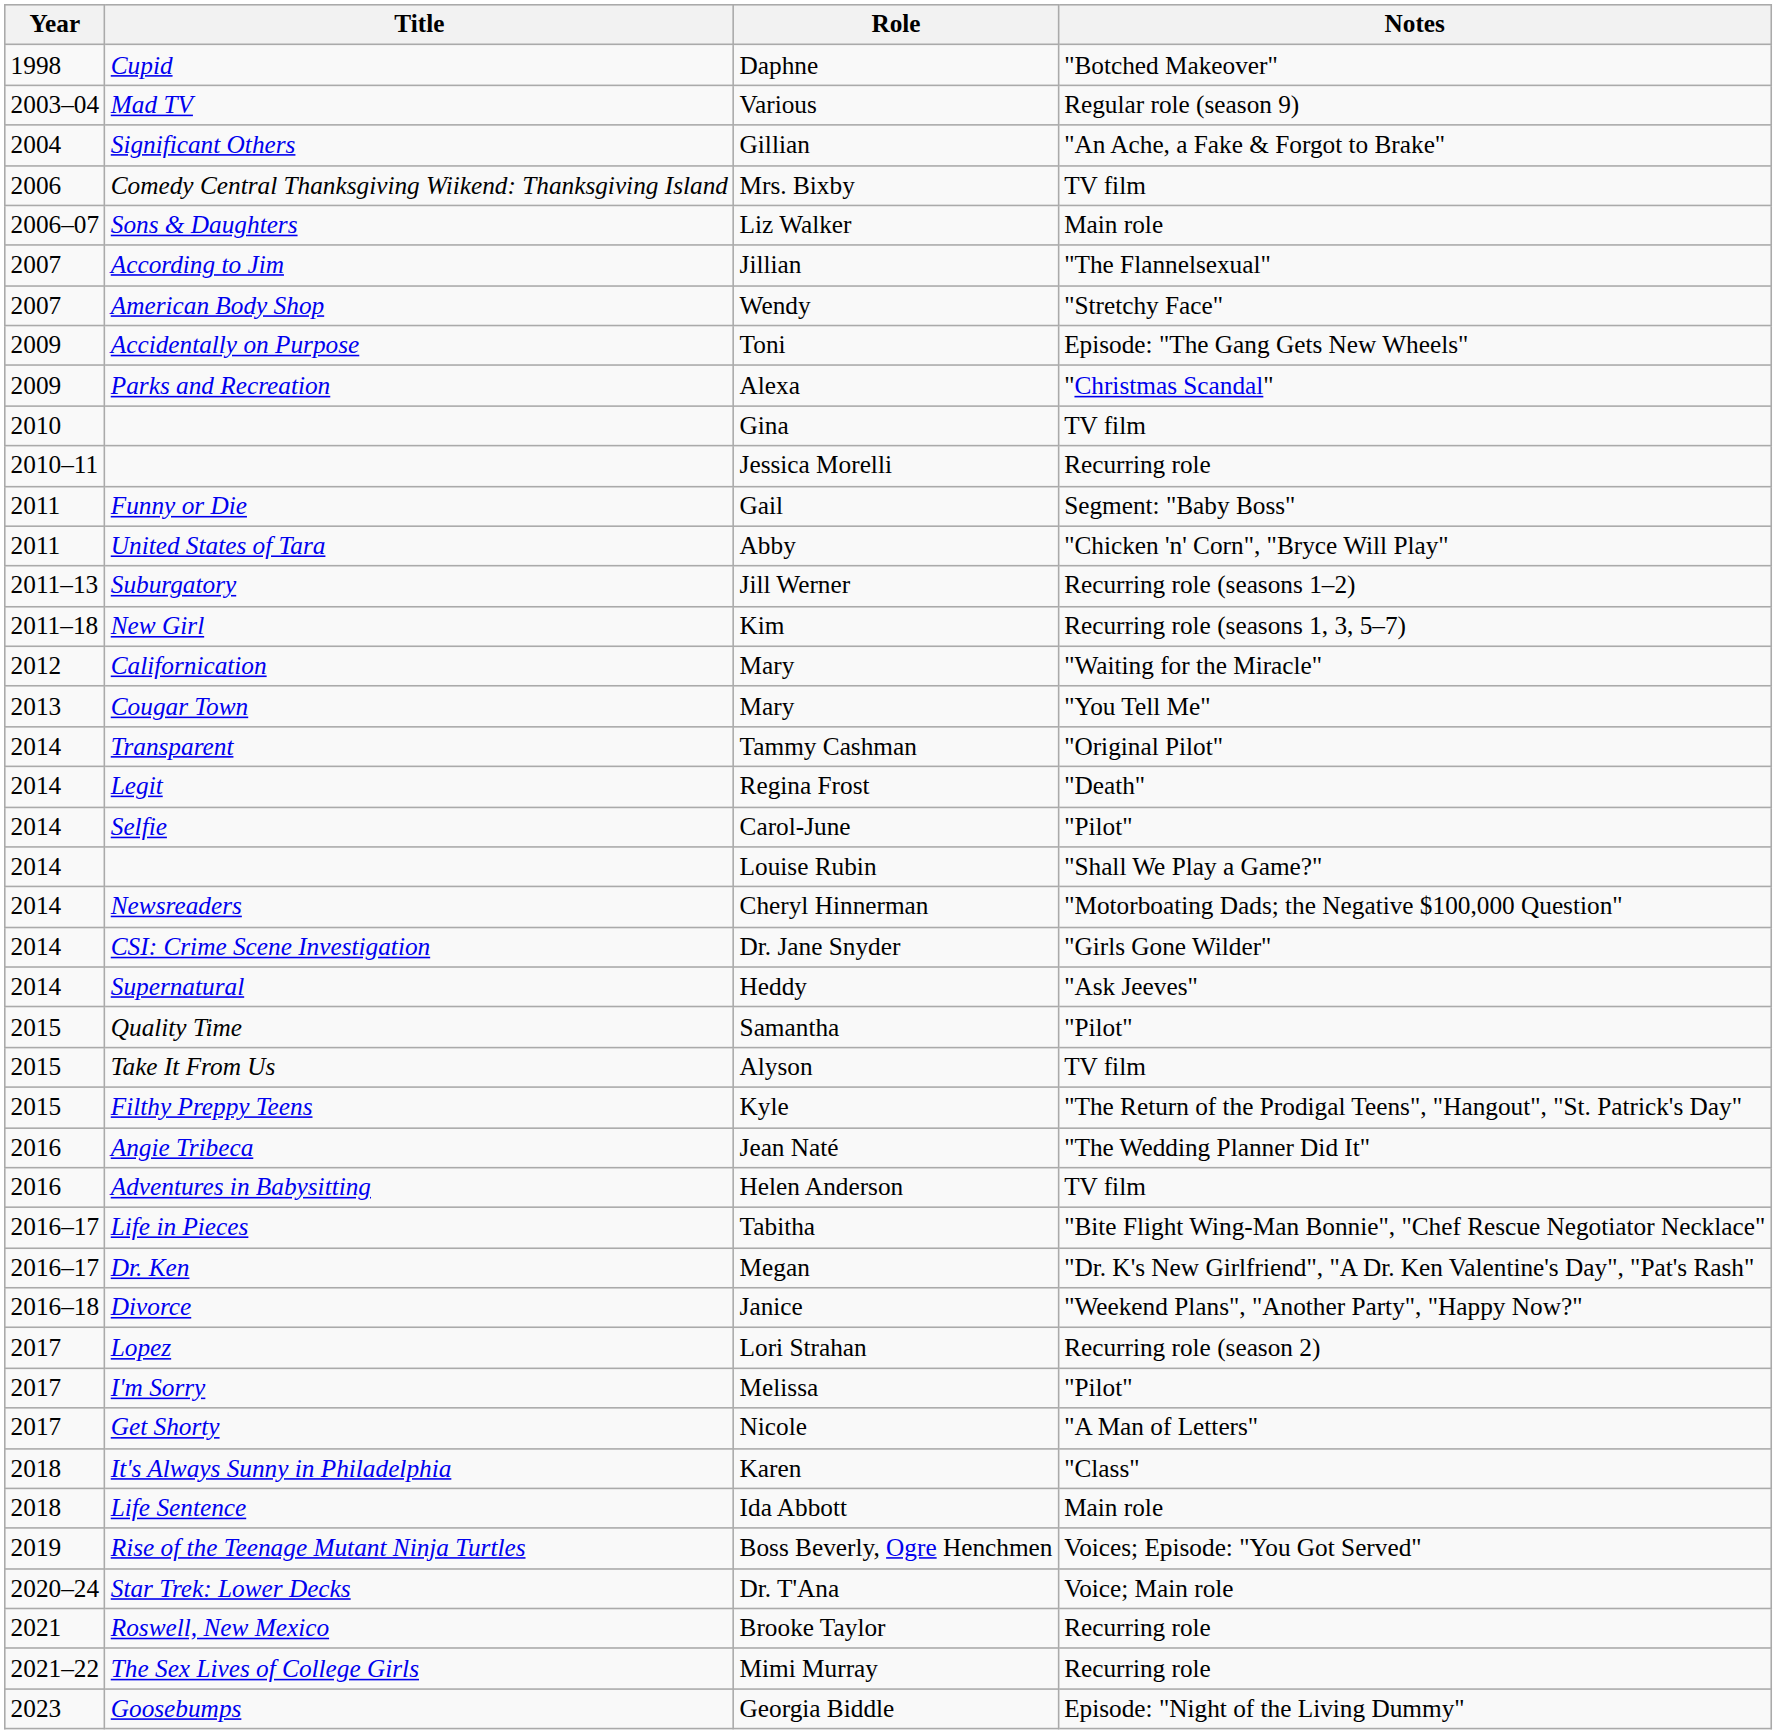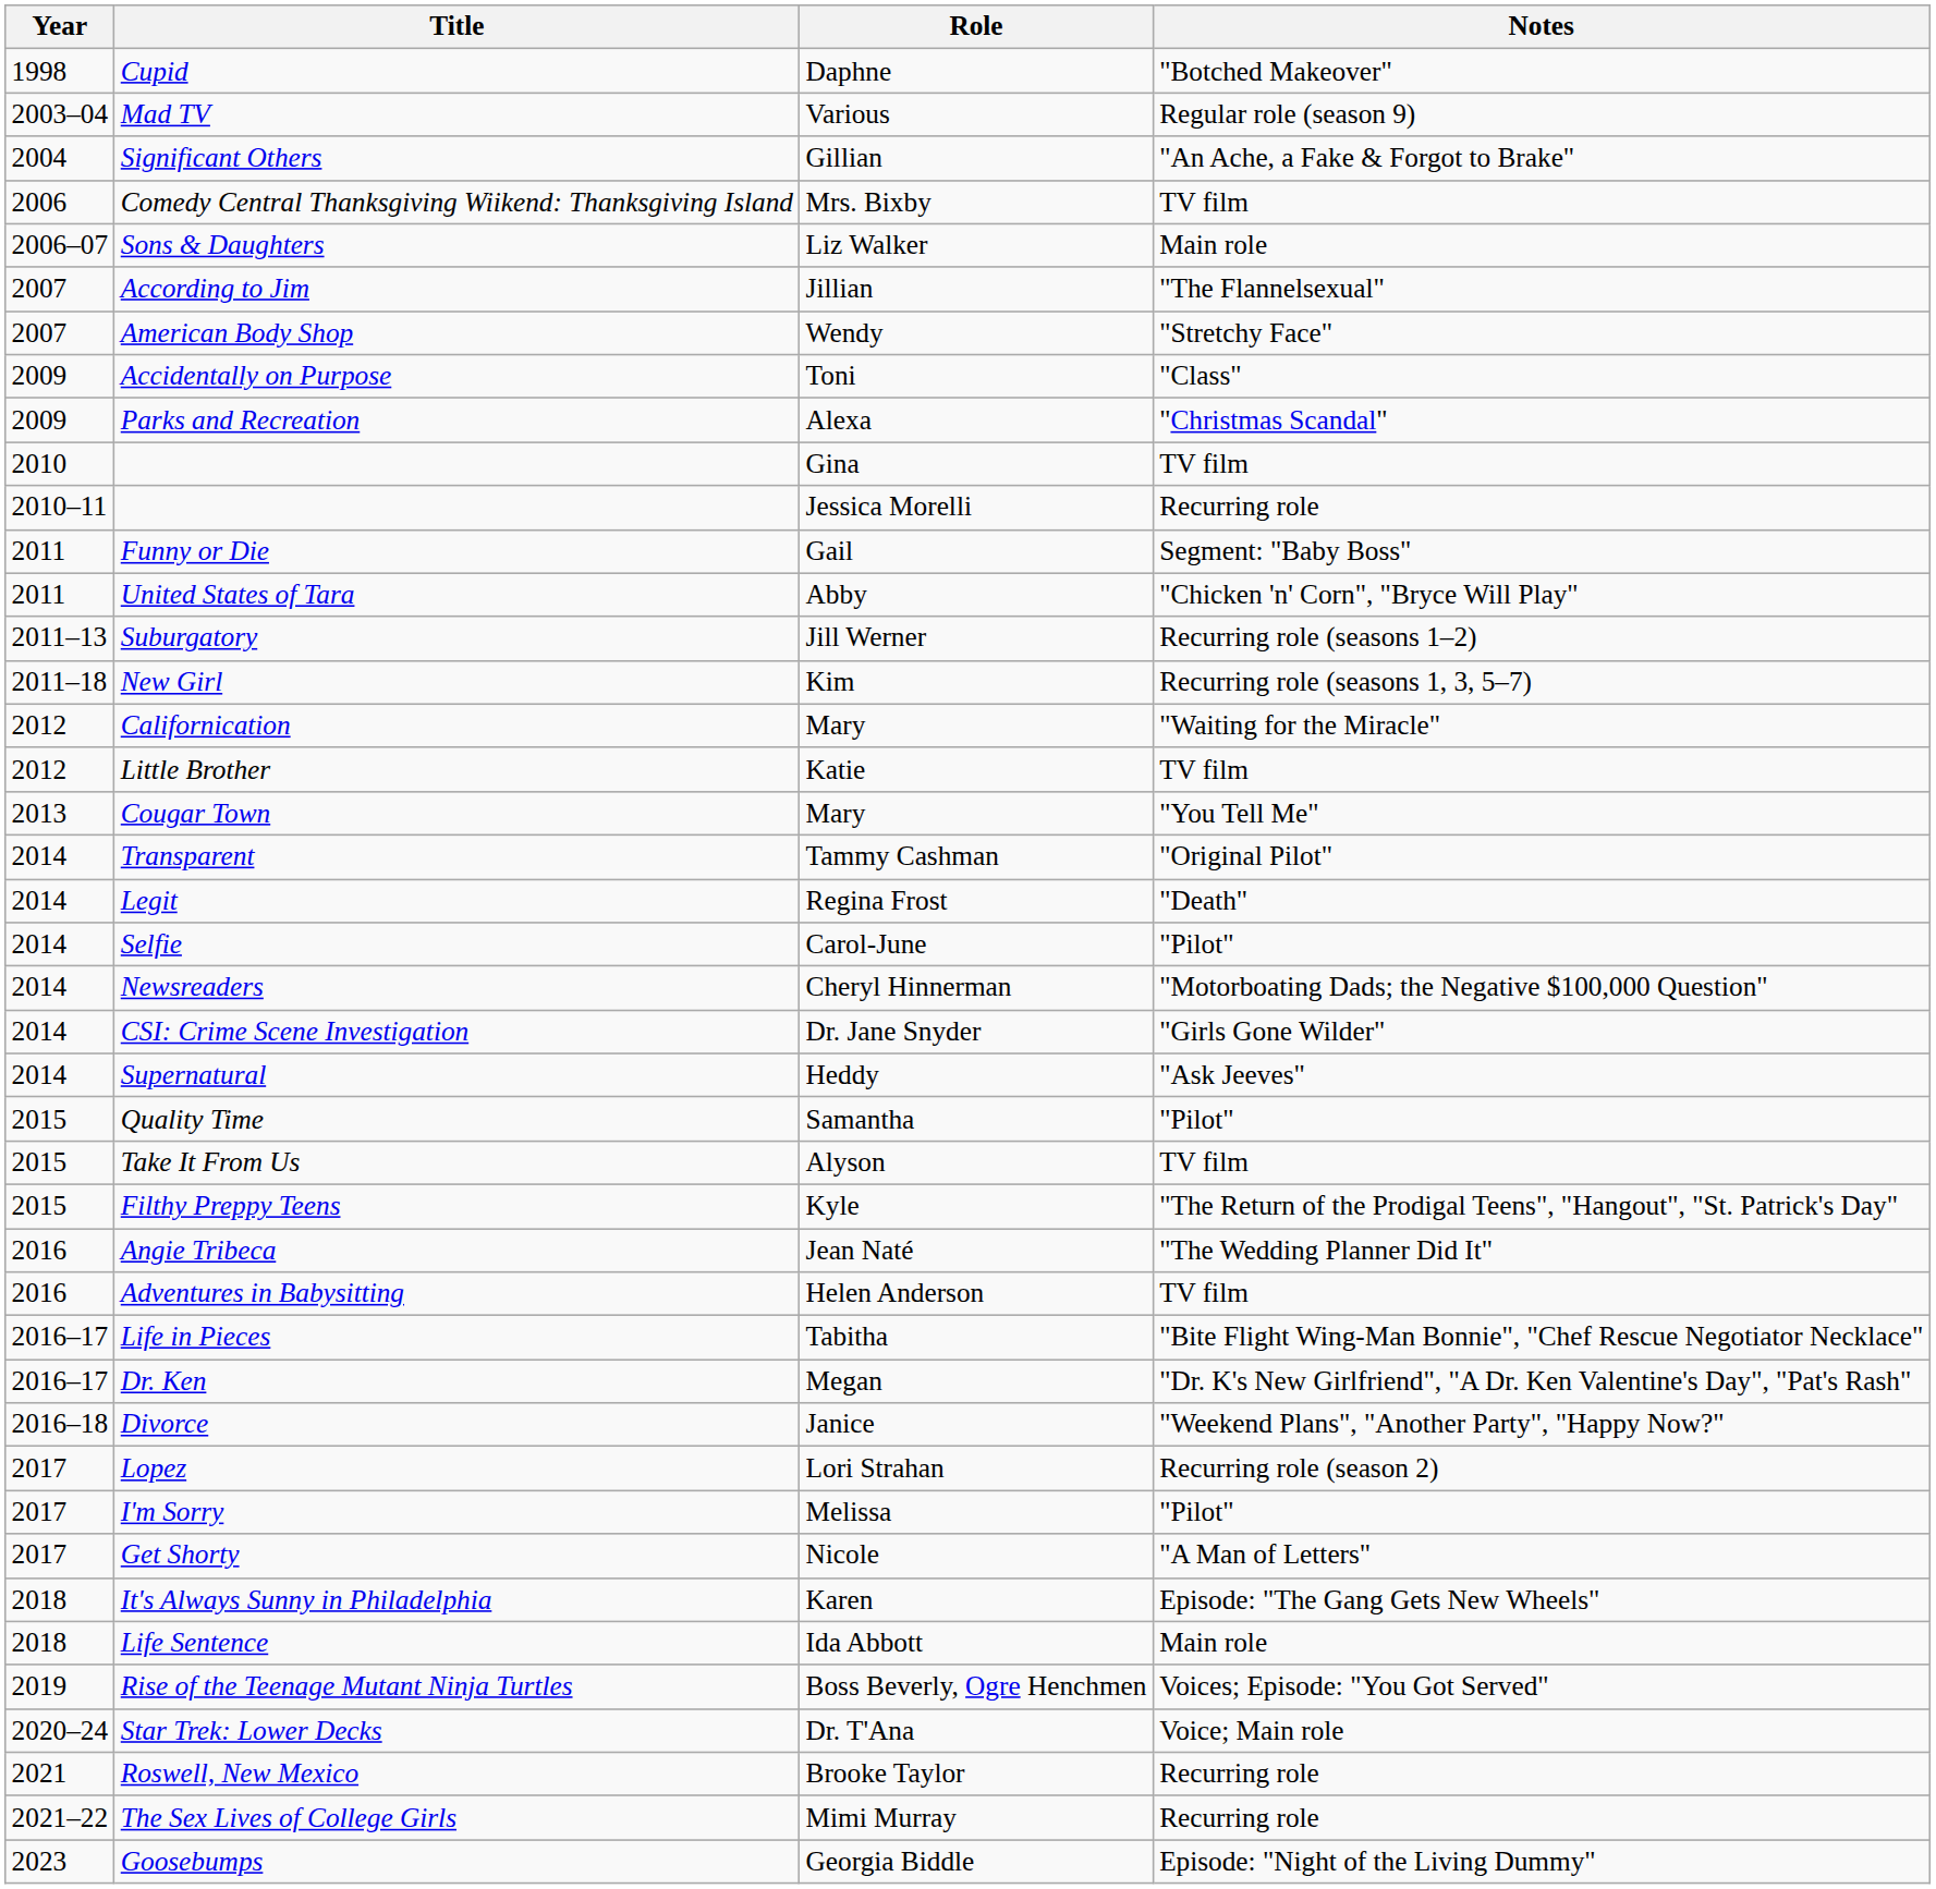Toni | Notes: Episode: "The Gang Gets New Wheels" -> "Class"
+ row: 2012 | Little Brother | Katie | TV film
- row: 2014 | Louise Rubin | "Shall We Play a Game?"
Karen | Notes: "Class" -> Episode: "The Gang Gets New Wheels"
